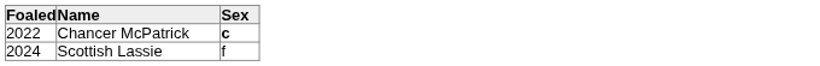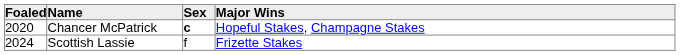+ column: Major Wins | Hopeful Stakes, Champagne Stakes | Frizette Stakes
Chancer McPatrick | Foaled: 2022 -> 2020
